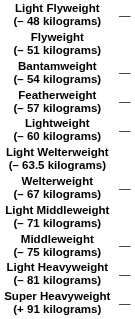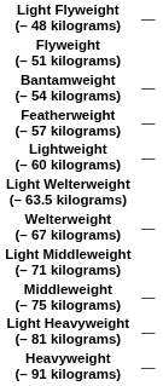+ row: Heavyweight (– 91 kilograms) | —
- row: Super Heavyweight (+ 91 kilograms) | —
